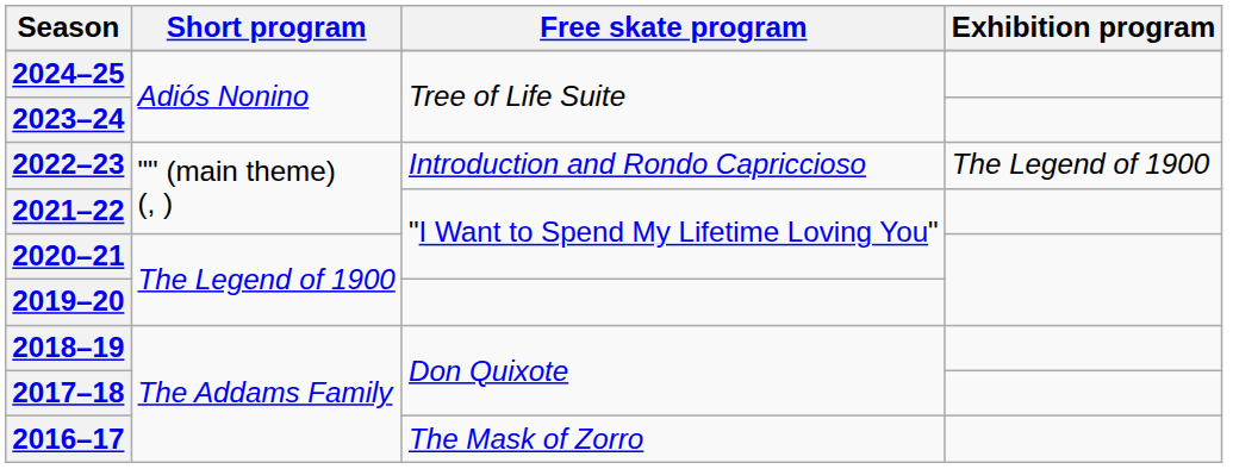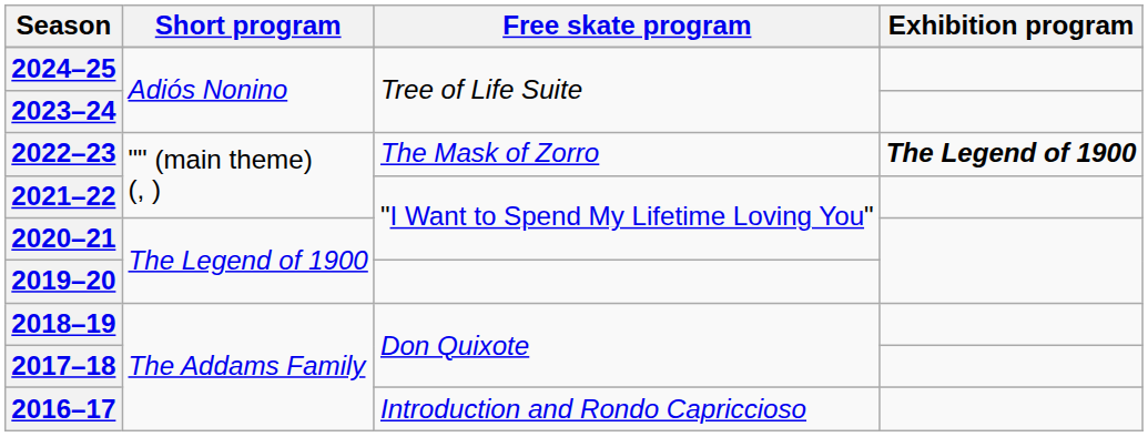2022–23 | Free skate program: Introduction and Rondo Capriccioso -> The Mask of Zorro
2022–23 | Exhibition program: normal -> bold
2016–17 | Free skate program: The Mask of Zorro -> Introduction and Rondo Capriccioso
